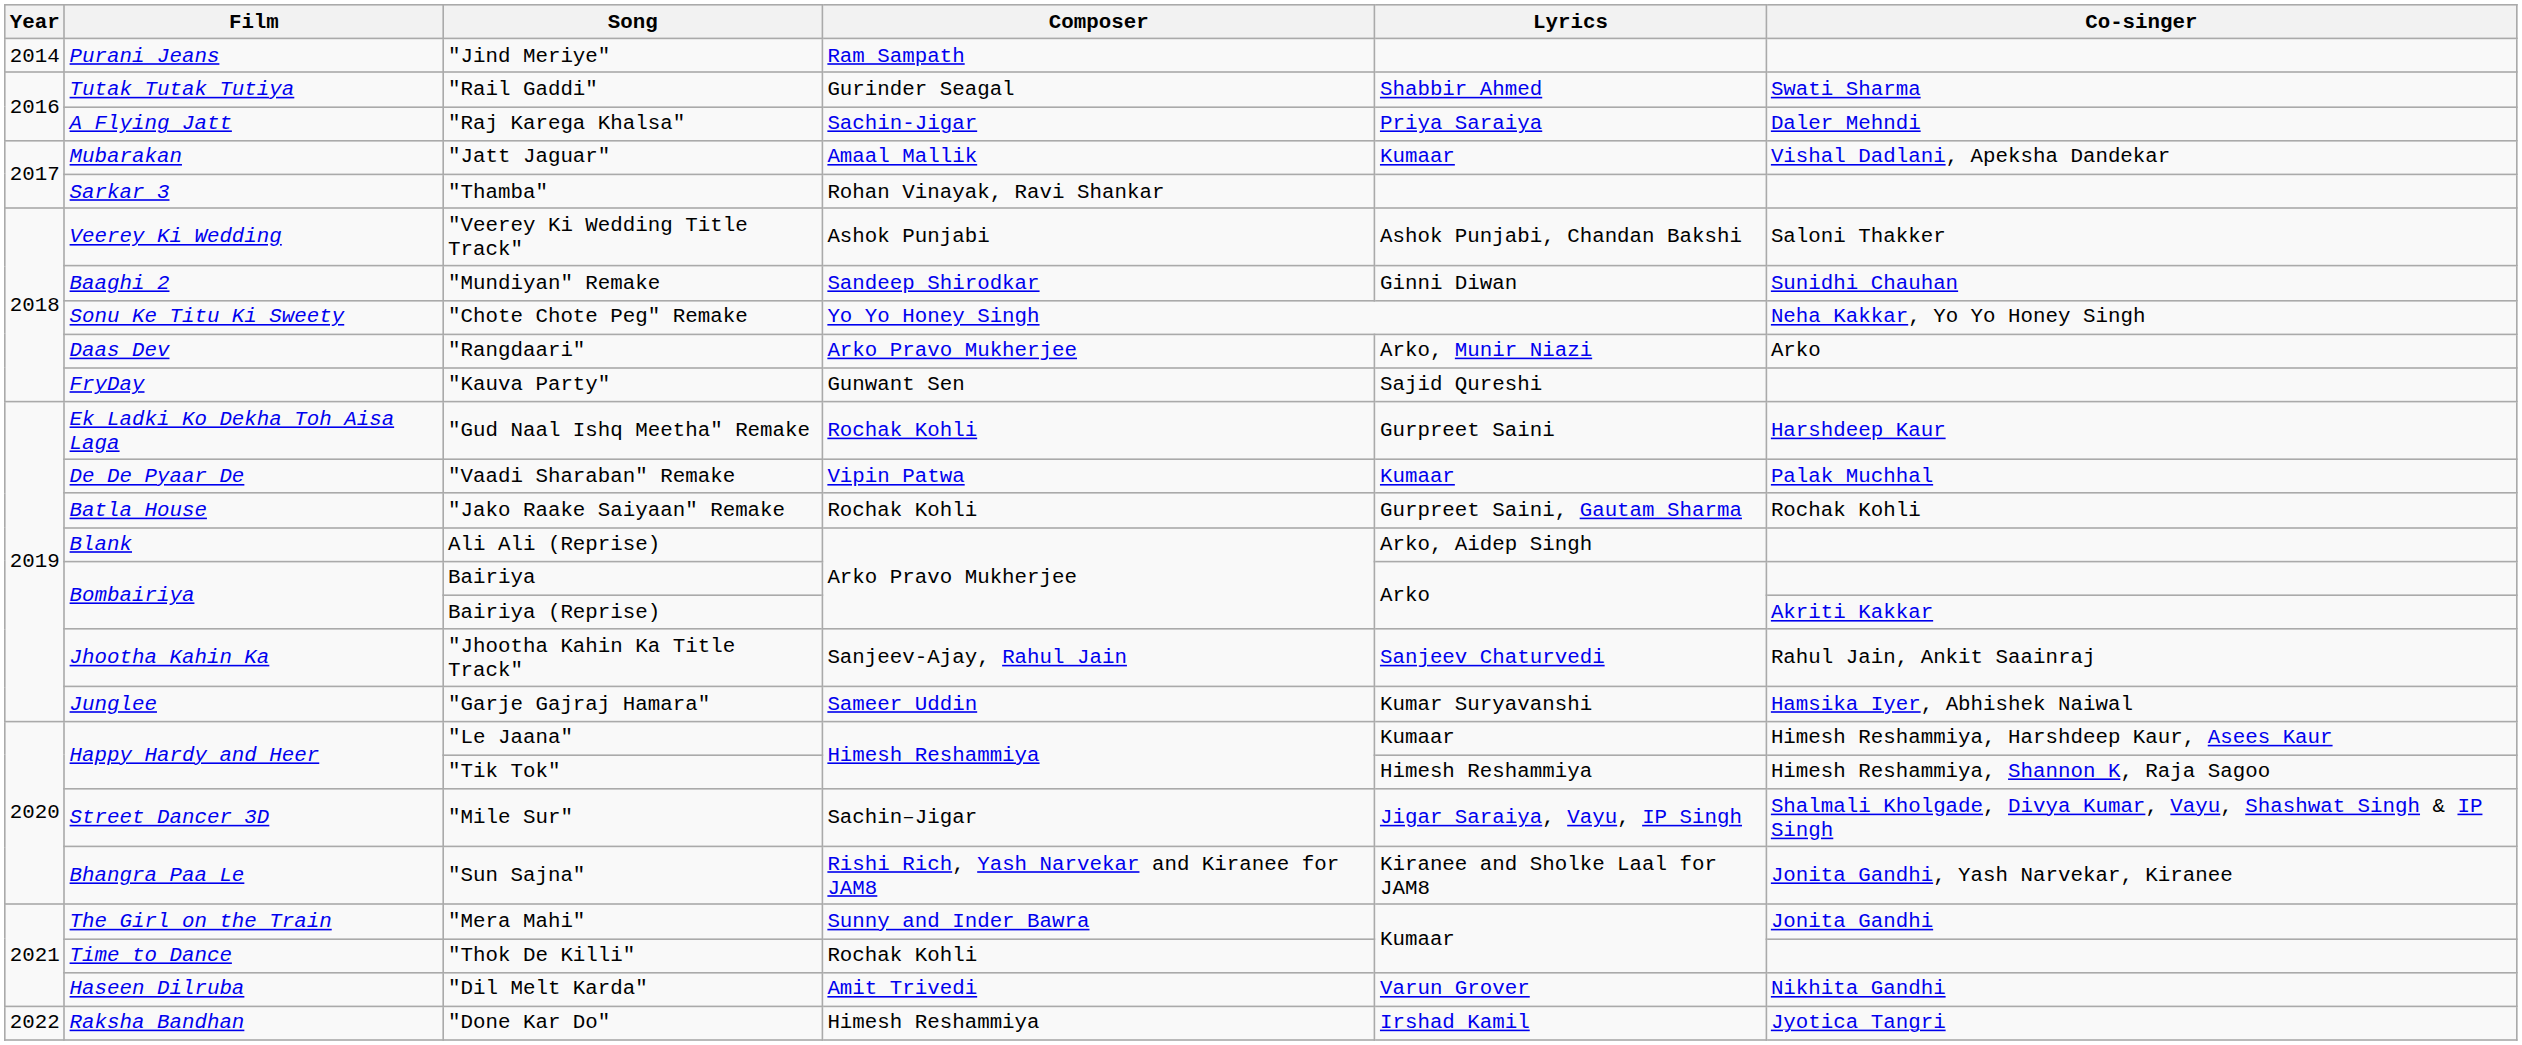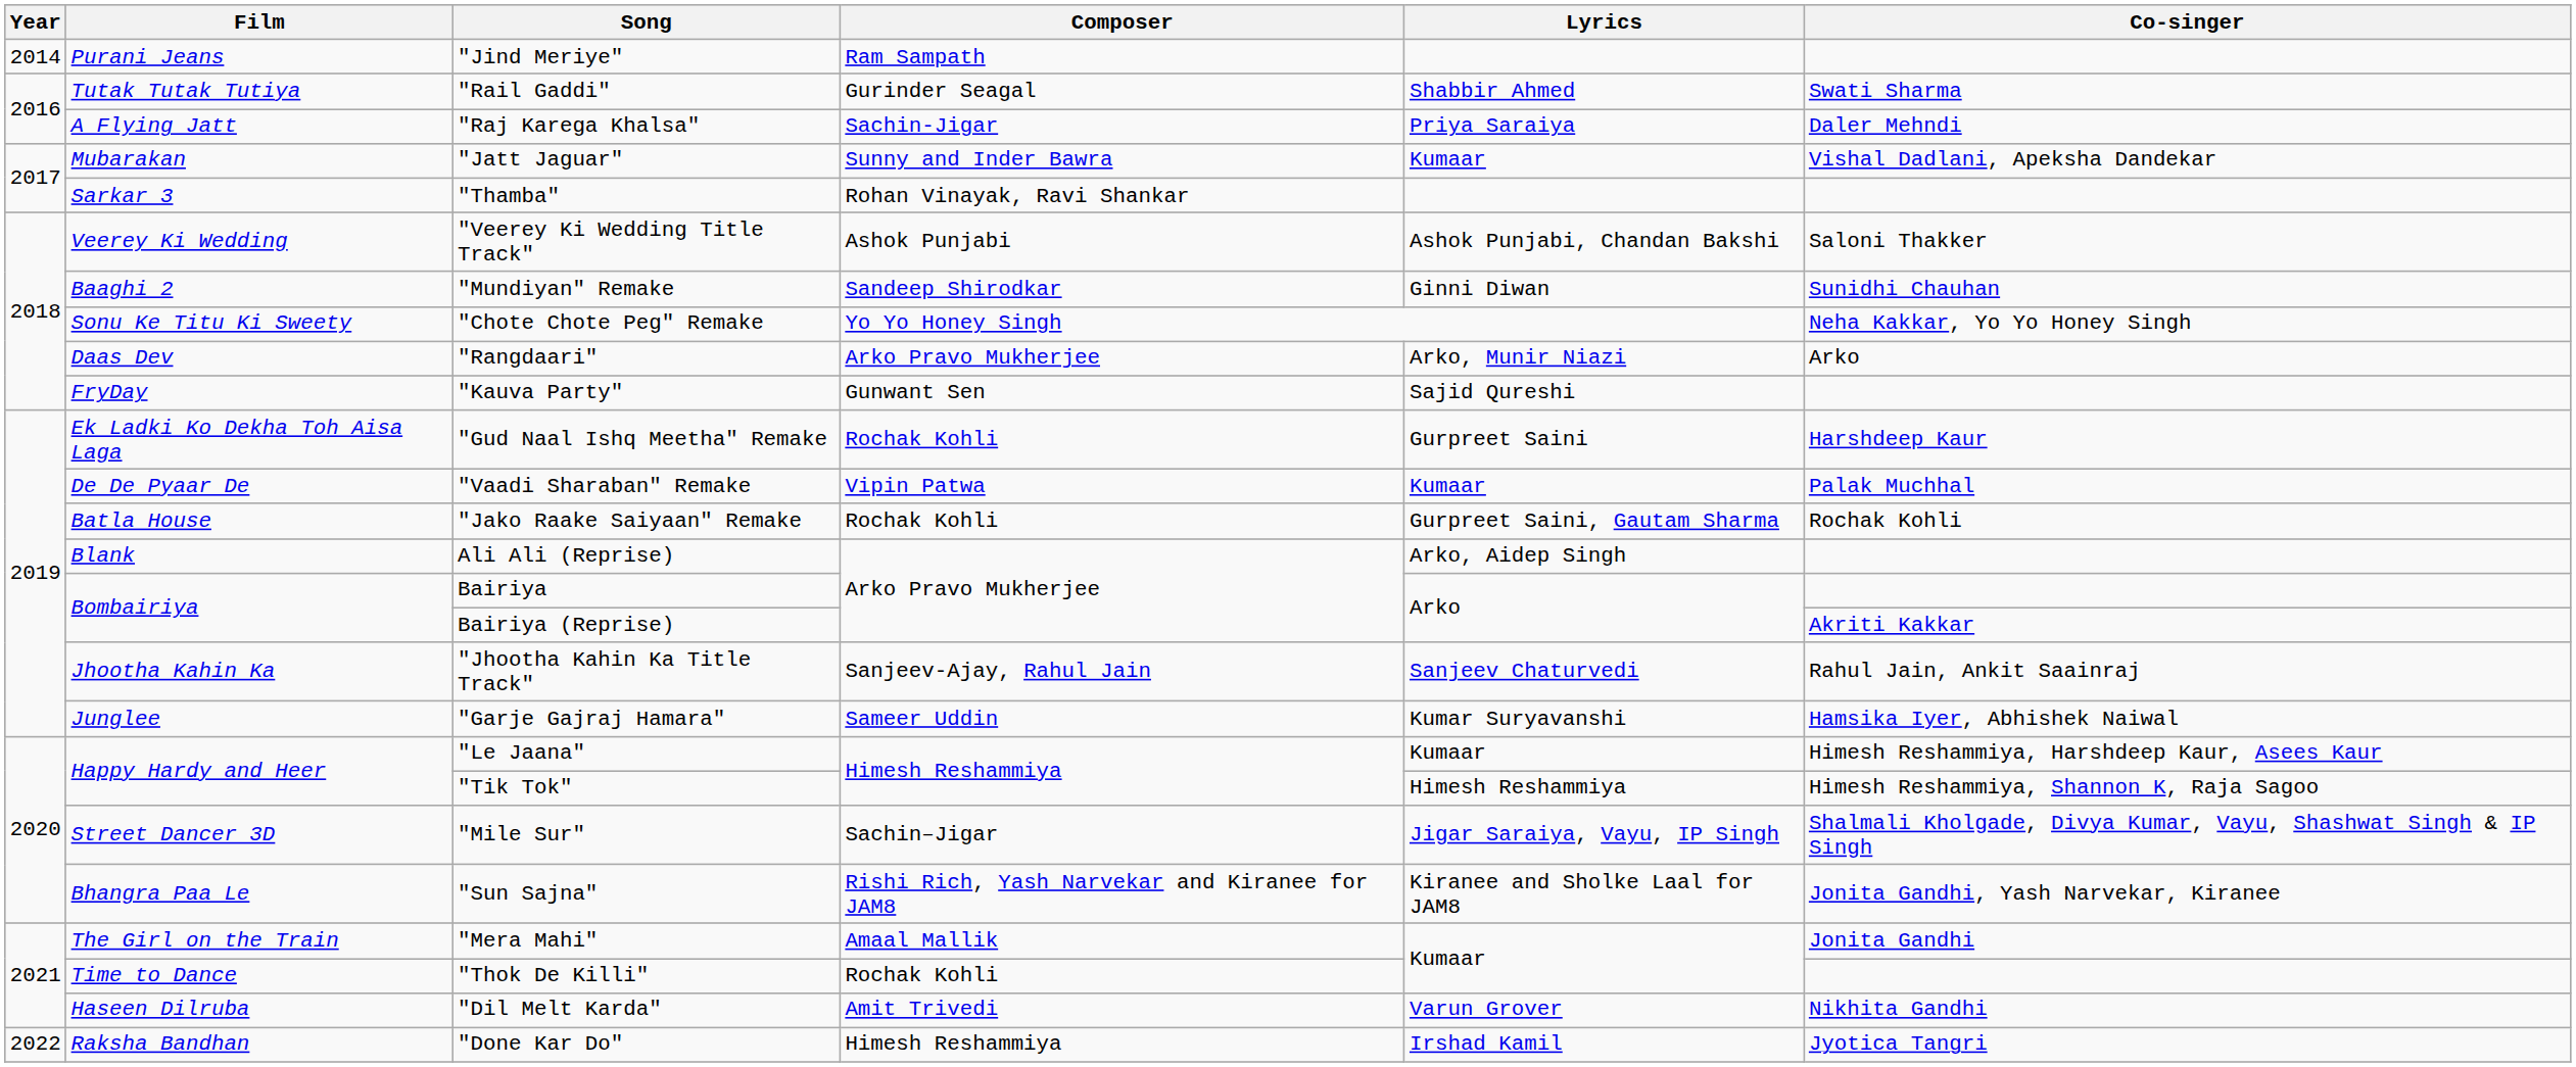"Jatt Jaguar" | Composer: Amaal Mallik -> Sunny and Inder Bawra
"Mera Mahi" | Composer: Sunny and Inder Bawra -> Amaal Mallik
